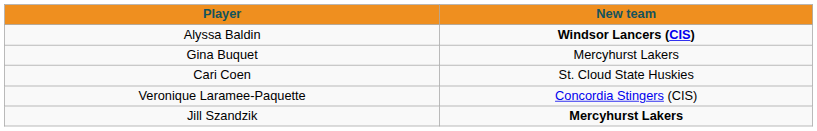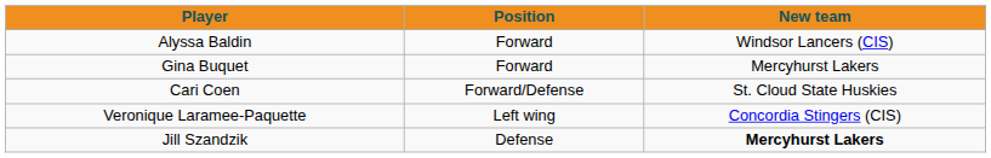+ column: Position | Forward | Forward | Forward/Defense | Left wing | Defense
Alyssa Baldin | New team: bold -> normal
